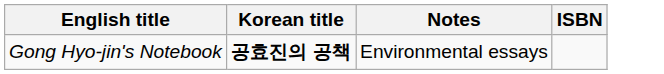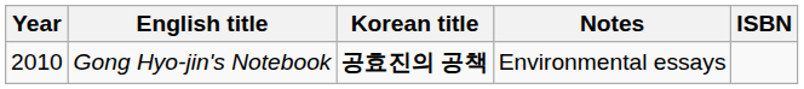+ column: Year | 2010
